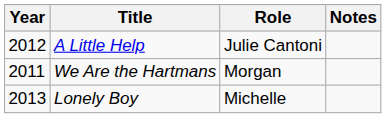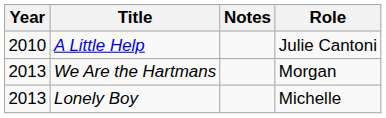columns swapped: Role <-> Notes
A Little Help | Year: 2012 -> 2010
We Are the Hartmans | Year: 2011 -> 2013
